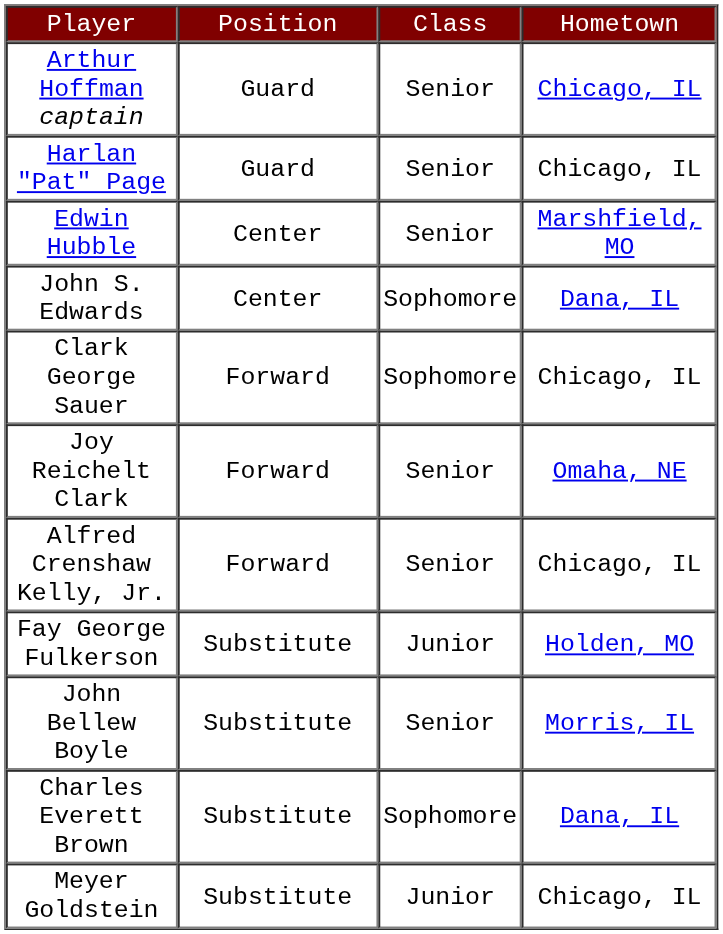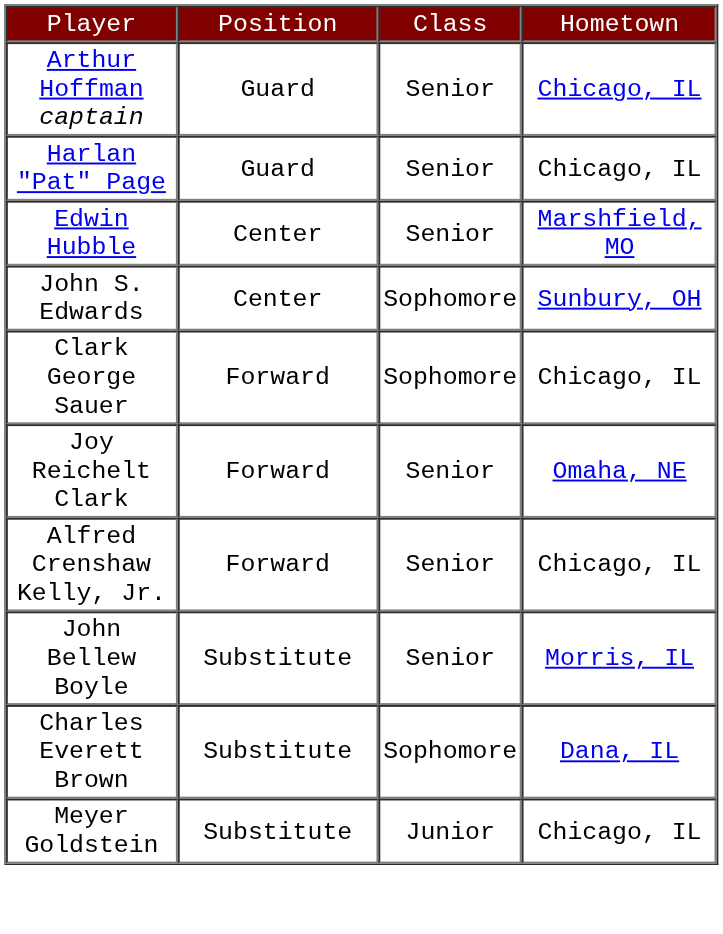John S. Edwards | column 4: Dana, IL -> Sunbury, OH
- row: Fay George Fulkerson | Substitute | Junior | Holden, MO
